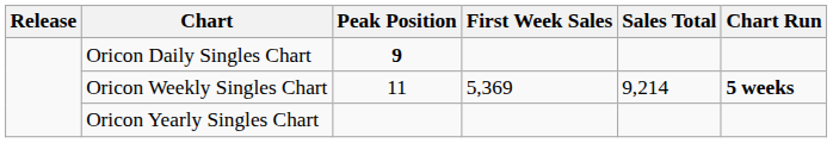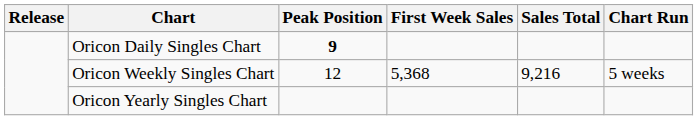Oricon Weekly Singles Chart | Peak Position: 11 -> 12
Oricon Weekly Singles Chart | First Week Sales: 5,369 -> 5,368
Oricon Weekly Singles Chart | Sales Total: 9,214 -> 9,216
Oricon Weekly Singles Chart | Chart Run: bold -> normal
